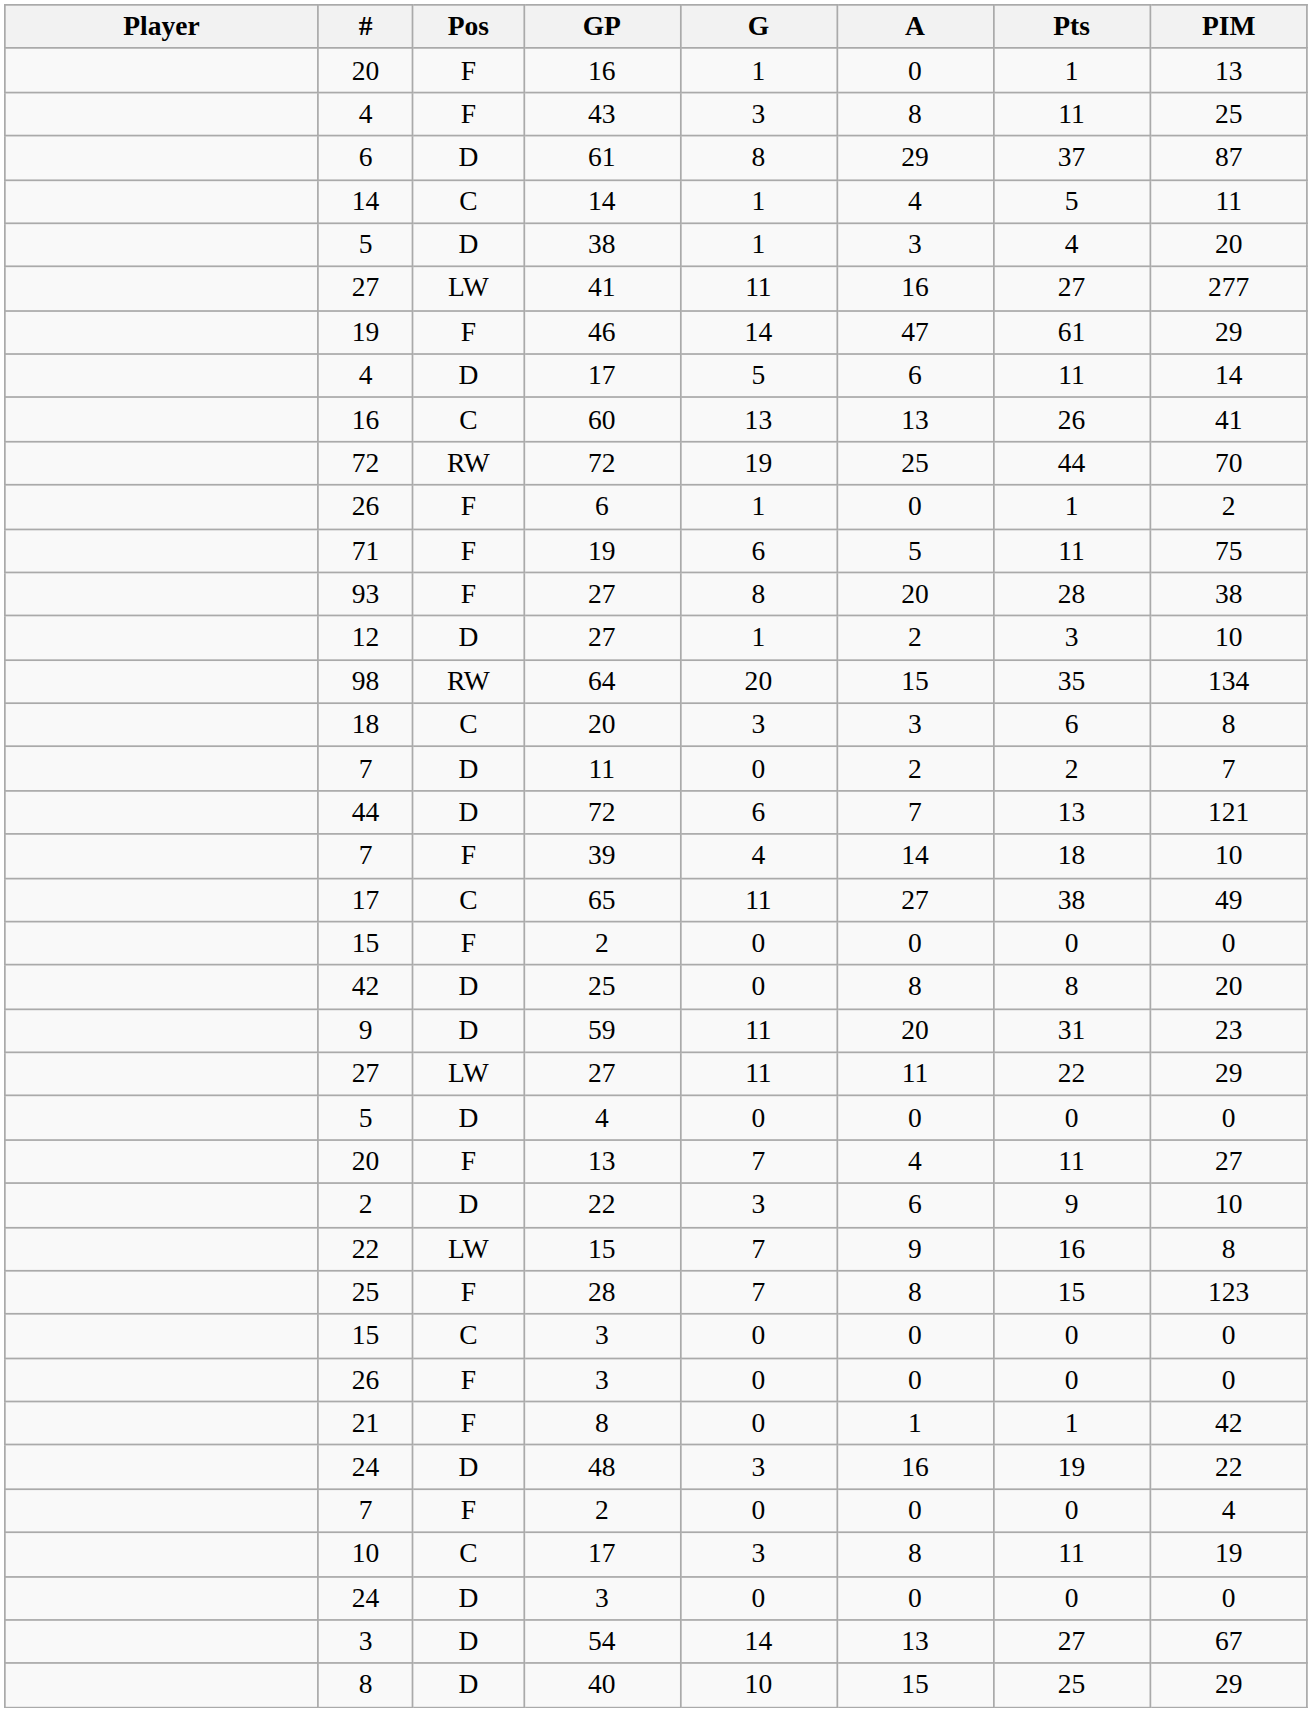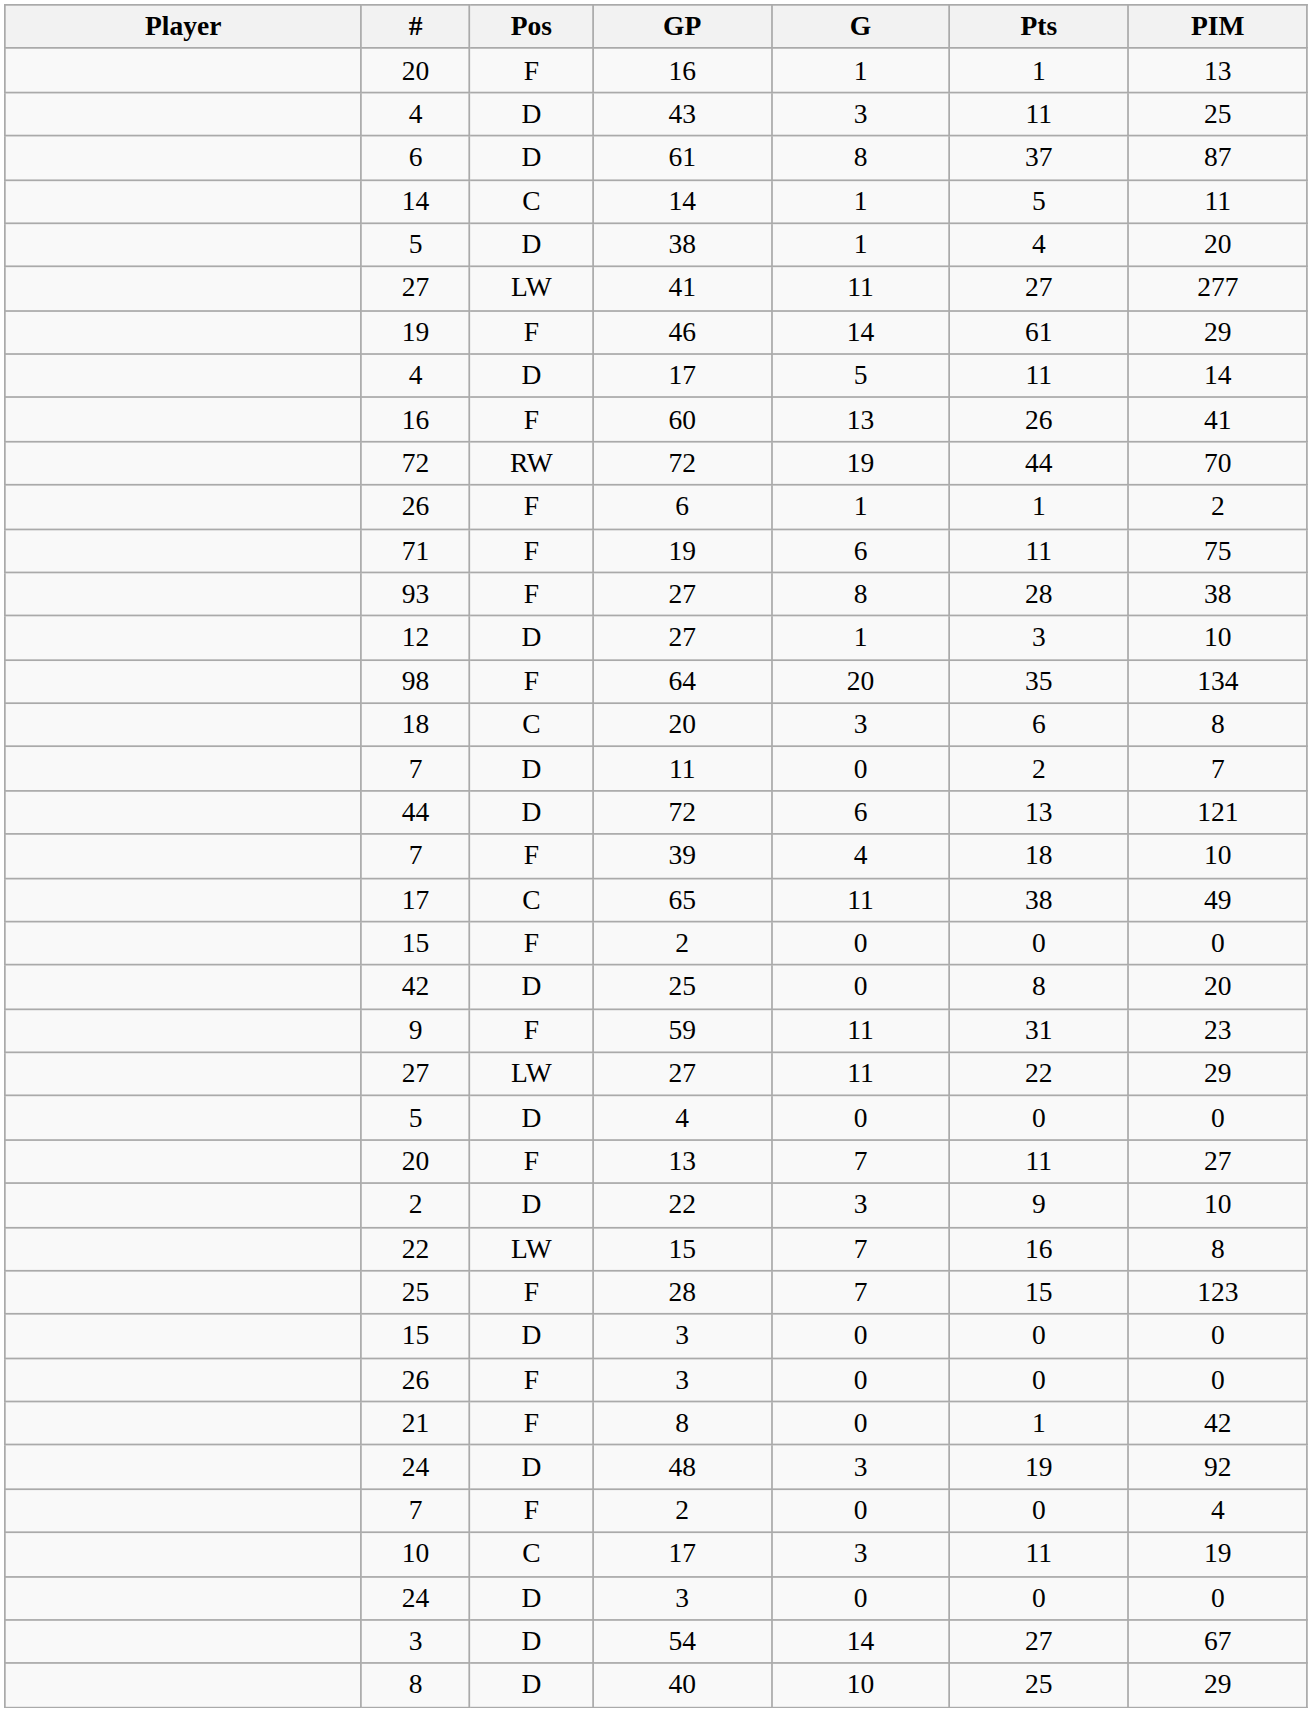- column: A | 0 | 8 | 29 | 4 | 3 | 16 | 47 | 6 | 13 | 25 | 0 | 5 | 20 | 2 | 15 | 3 | 2 | 7 | 14 | 27 | 0 | 8 | 20 | 11 | 0 | 4 | 6 | 9 | 8 | 0 | 0 | 1 | 16 | 0 | 8 | 0 | 13 | 15
43 | Pos: F -> D
60 | Pos: C -> F
64 | Pos: RW -> F
59 | Pos: D -> F
15 / 3 | Pos: C -> D
48 | PIM: 22 -> 92
